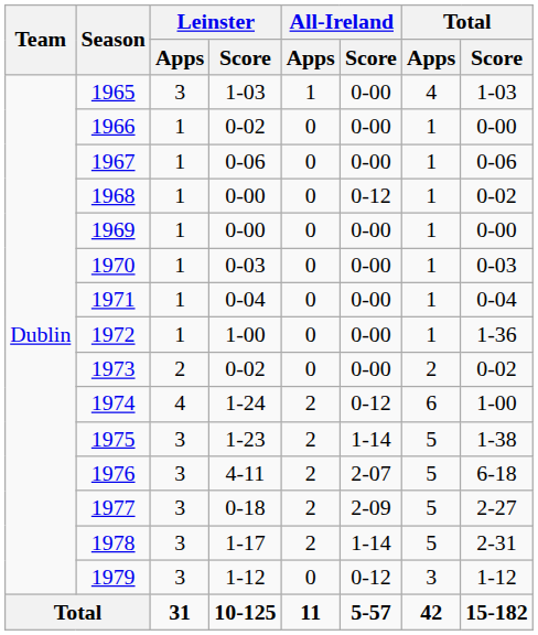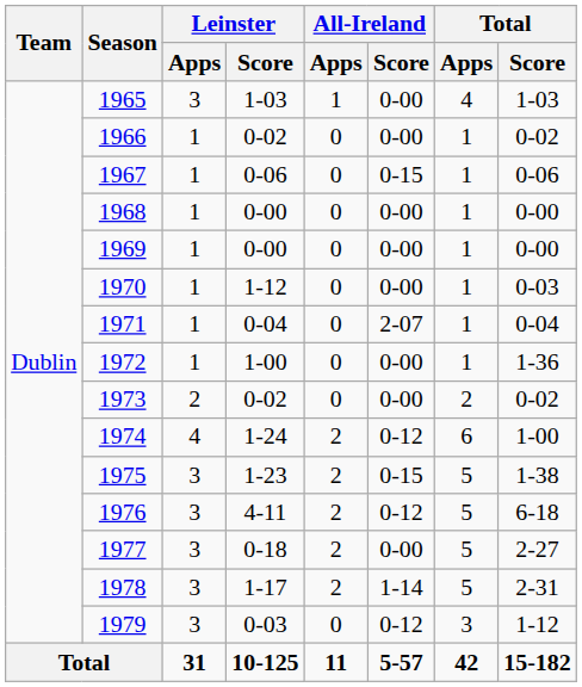1966 | Total / Score: 0-00 -> 0-02
1967 | All-Ireland / Score: 0-00 -> 0-15
1968 | All-Ireland / Score: 0-12 -> 0-00
1968 | Total / Score: 0-02 -> 0-00
1970 | Leinster / Score: 0-03 -> 1-12
1971 | All-Ireland / Score: 0-00 -> 2-07
1975 | All-Ireland / Score: 1-14 -> 0-15
1976 | All-Ireland / Score: 2-07 -> 0-12
1977 | All-Ireland / Score: 2-09 -> 0-00
1979 | Leinster / Score: 1-12 -> 0-03
